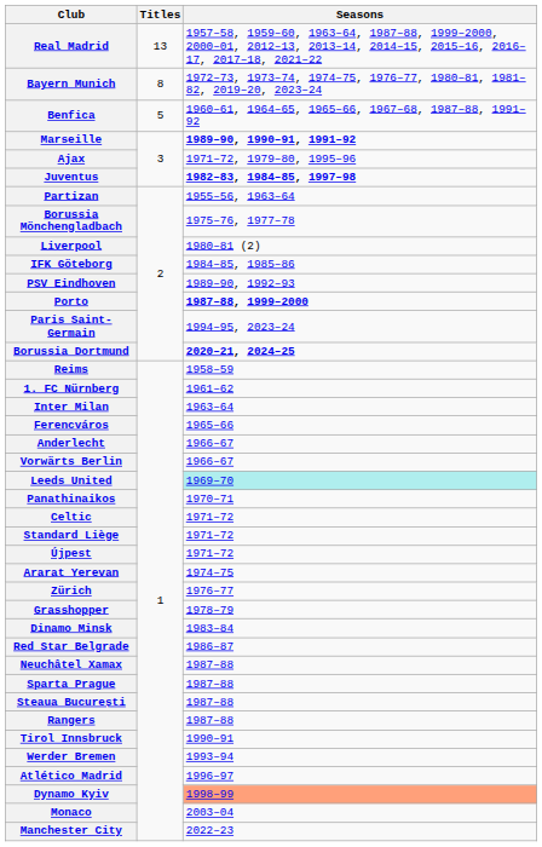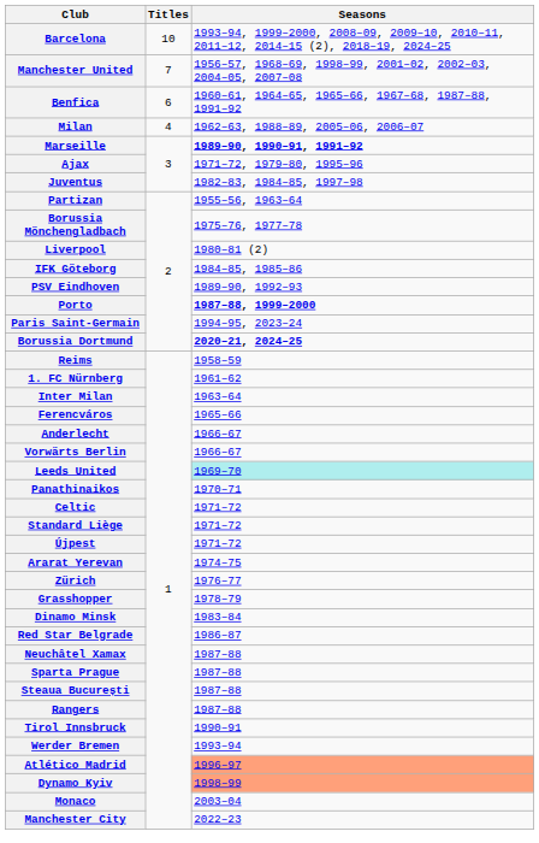- row: Real Madrid | 13 | 1957–58, 1959–60, 1963–64, 1987–88, 1999–2000, 2000–01, 2012–13, 2013–14, 2014–15, 2015–16, 2016–17, 2017–18, 2021–22
+ row: Barcelona | 10 | 1993–94, 1999–2000, 2008–09, 2009–10, 2010–11, 2011–12, 2014–15 (2), 2018–19, 2024–25
- row: Bayern Munich | 8 | 1972–73, 1973–74, 1974–75, 1976–77, 1980–81, 1981–82, 2019–20, 2023–24
+ row: Manchester United | 7 | 1956–57, 1968–69, 1998–99, 2001–02, 2002–03, 2004–05, 2007–08
Benfica | Titles: 5 -> 6
+ row: Milan | 4 | 1962–63, 1988–89, 2005–06, 2006–07
Juventus | Seasons: bold -> normal
Atlético Madrid | Seasons: no background -> lightsalmon background
